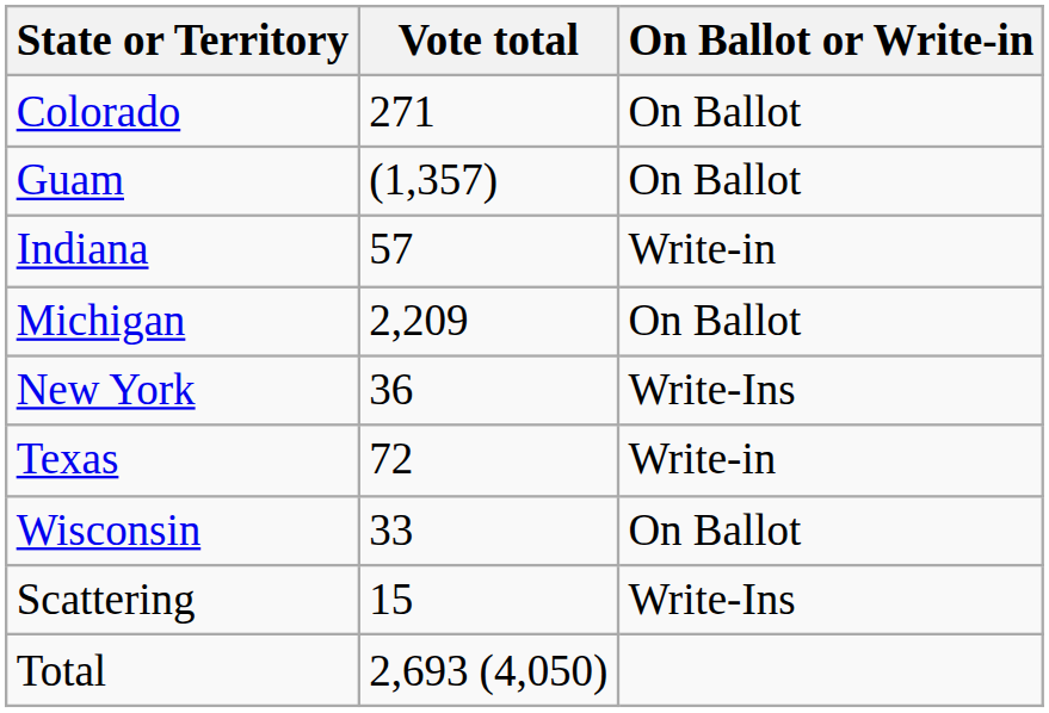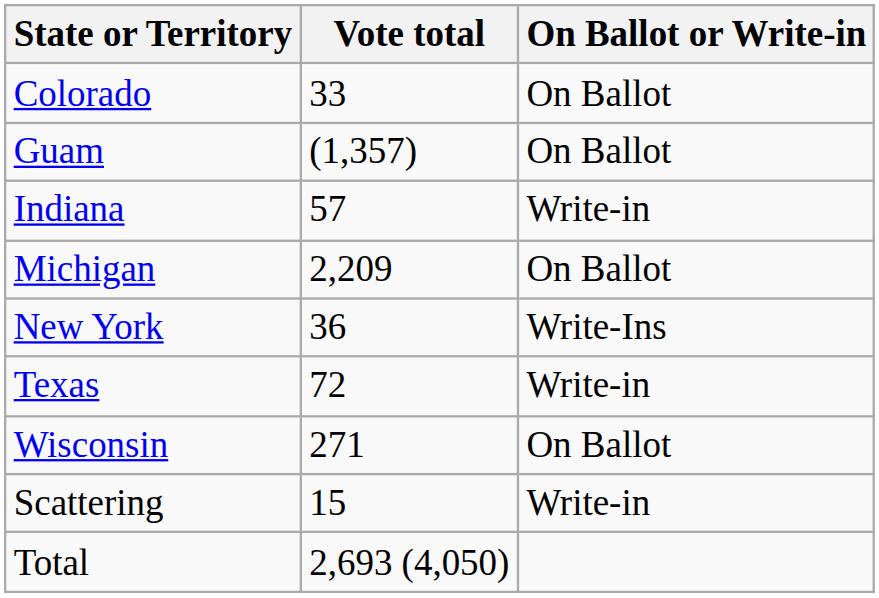Colorado | Vote total: 271 -> 33
Wisconsin | Vote total: 33 -> 271
Scattering | On Ballot or Write-in: Write-Ins -> Write-in
